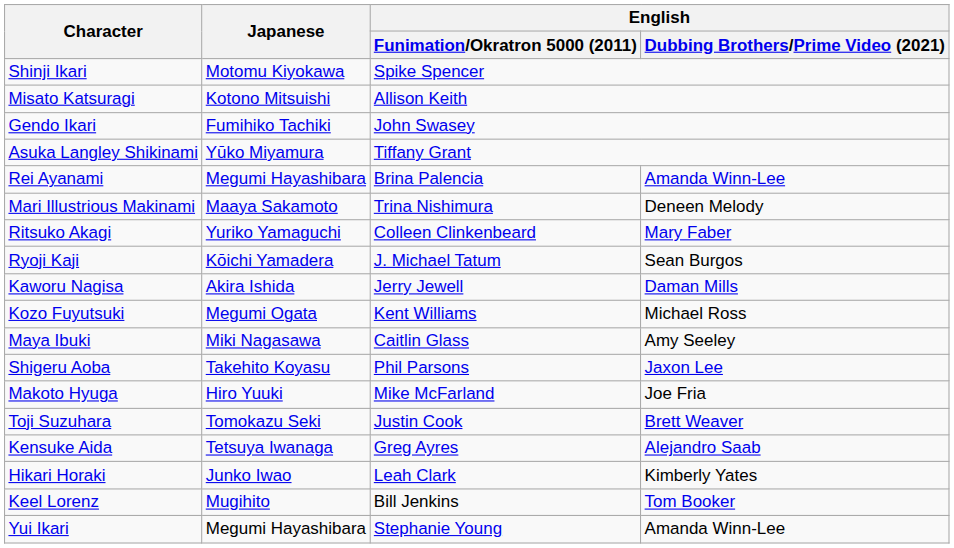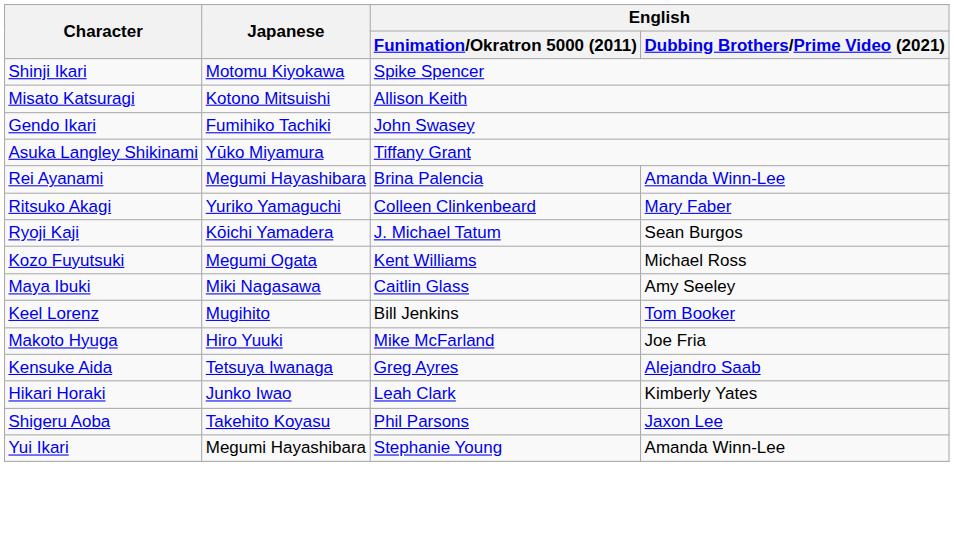- row: Mari Illustrious Makinami | Maaya Sakamoto | Trina Nishimura | Deneen Melody
- row: Kaworu Nagisa | Akira Ishida | Jerry Jewell | Daman Mills
rows swapped: Shigeru Aoba <-> Keel Lorenz
- row: Toji Suzuhara | Tomokazu Seki | Justin Cook | Brett Weaver
